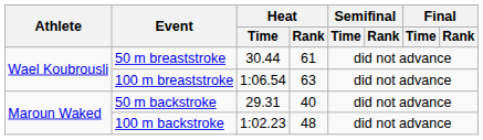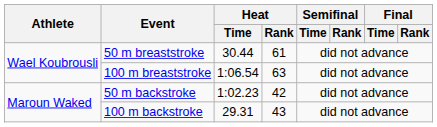50 m backstroke | Heat / Time: 29.31 -> 1:02.23
50 m backstroke | Heat / Rank: 40 -> 42
100 m backstroke | Heat / Time: 1:02.23 -> 29.31
100 m backstroke | Heat / Rank: 48 -> 43
